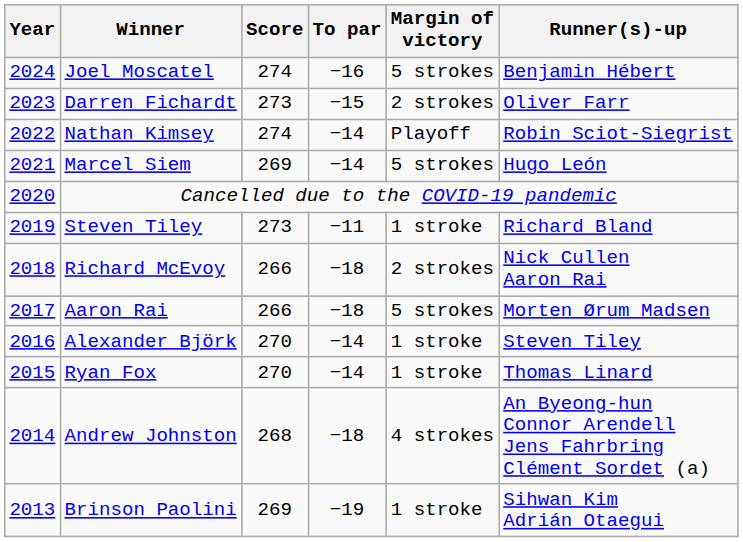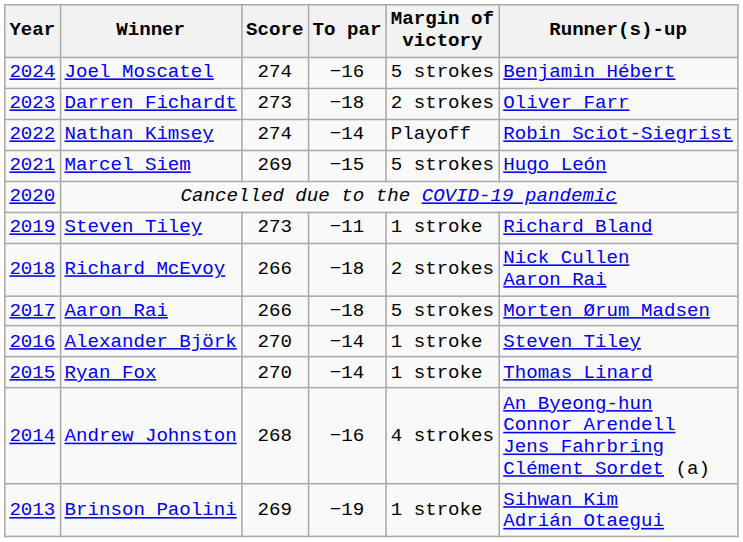Darren Fichardt | To par: −15 -> −18
Marcel Siem | To par: −14 -> −15
Andrew Johnston | To par: −18 -> −16
